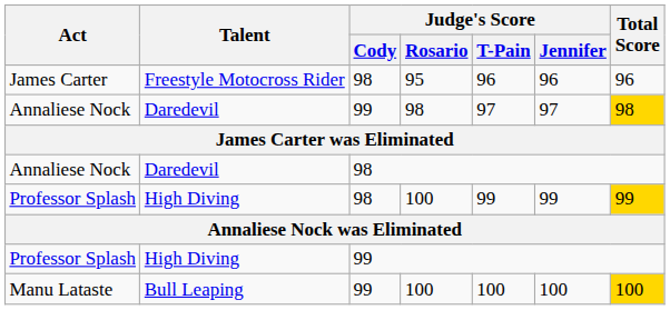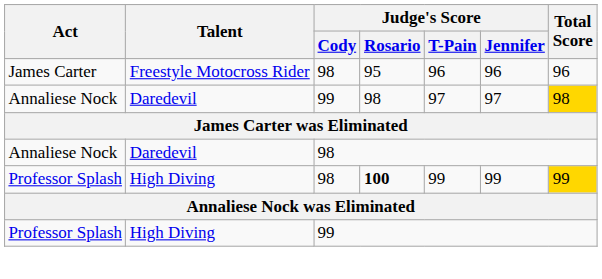Professor Splash / 98 | Judge's Score / Rosario: normal -> bold
- row: Manu Lataste | Bull Leaping | 99 | 100 | 100 | 100 | 100
